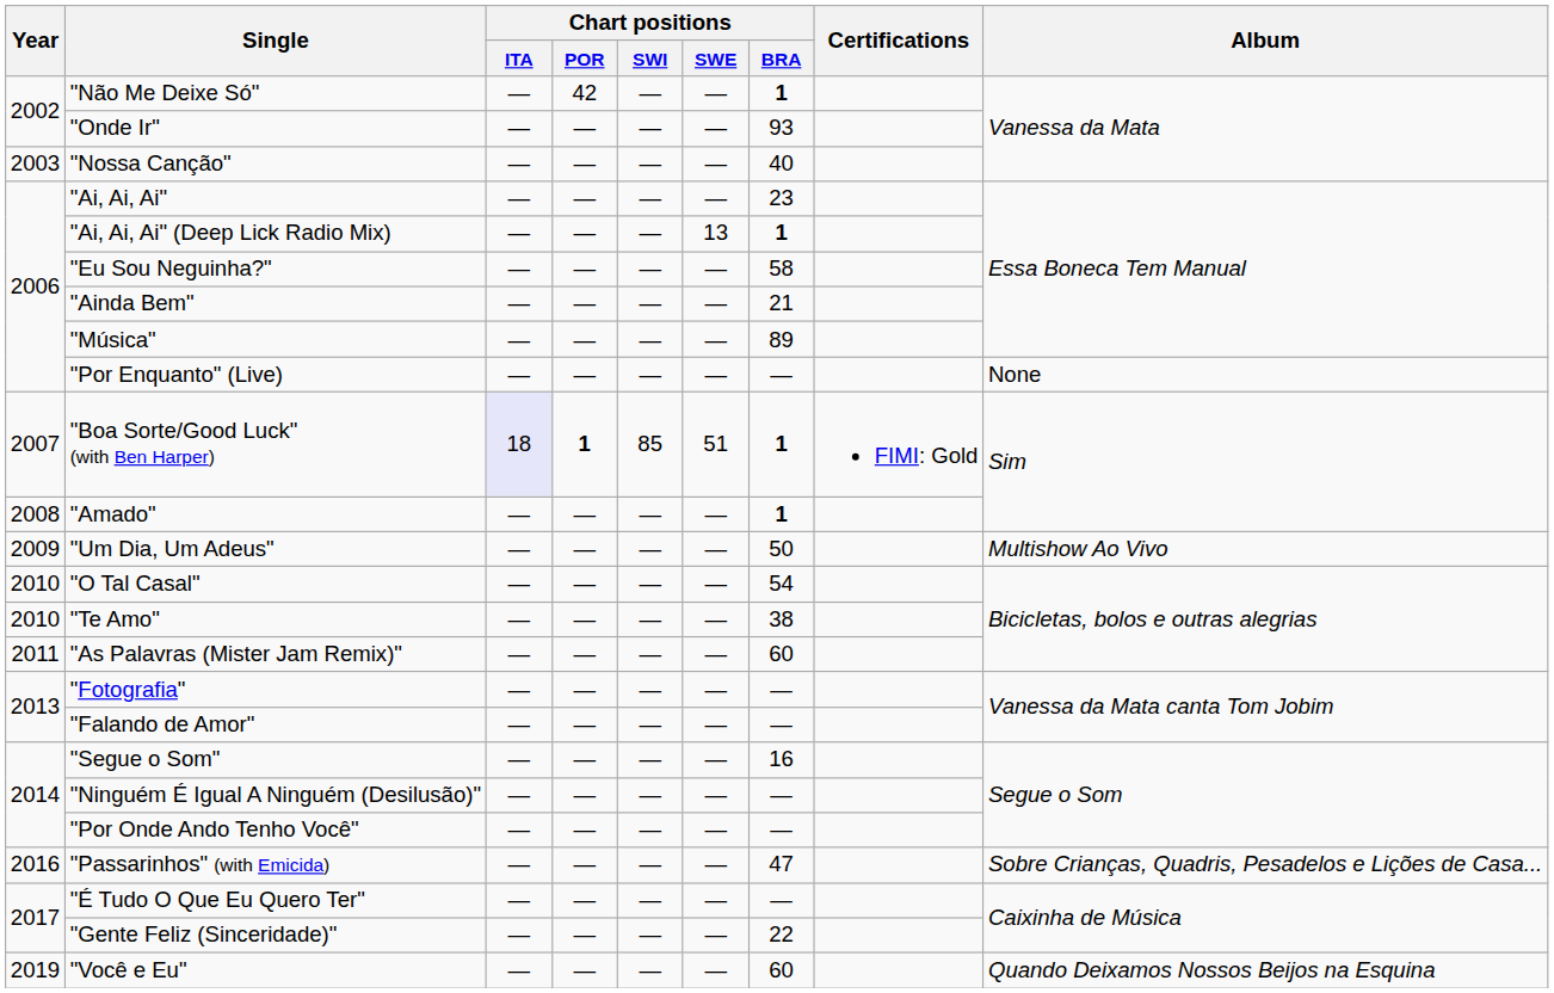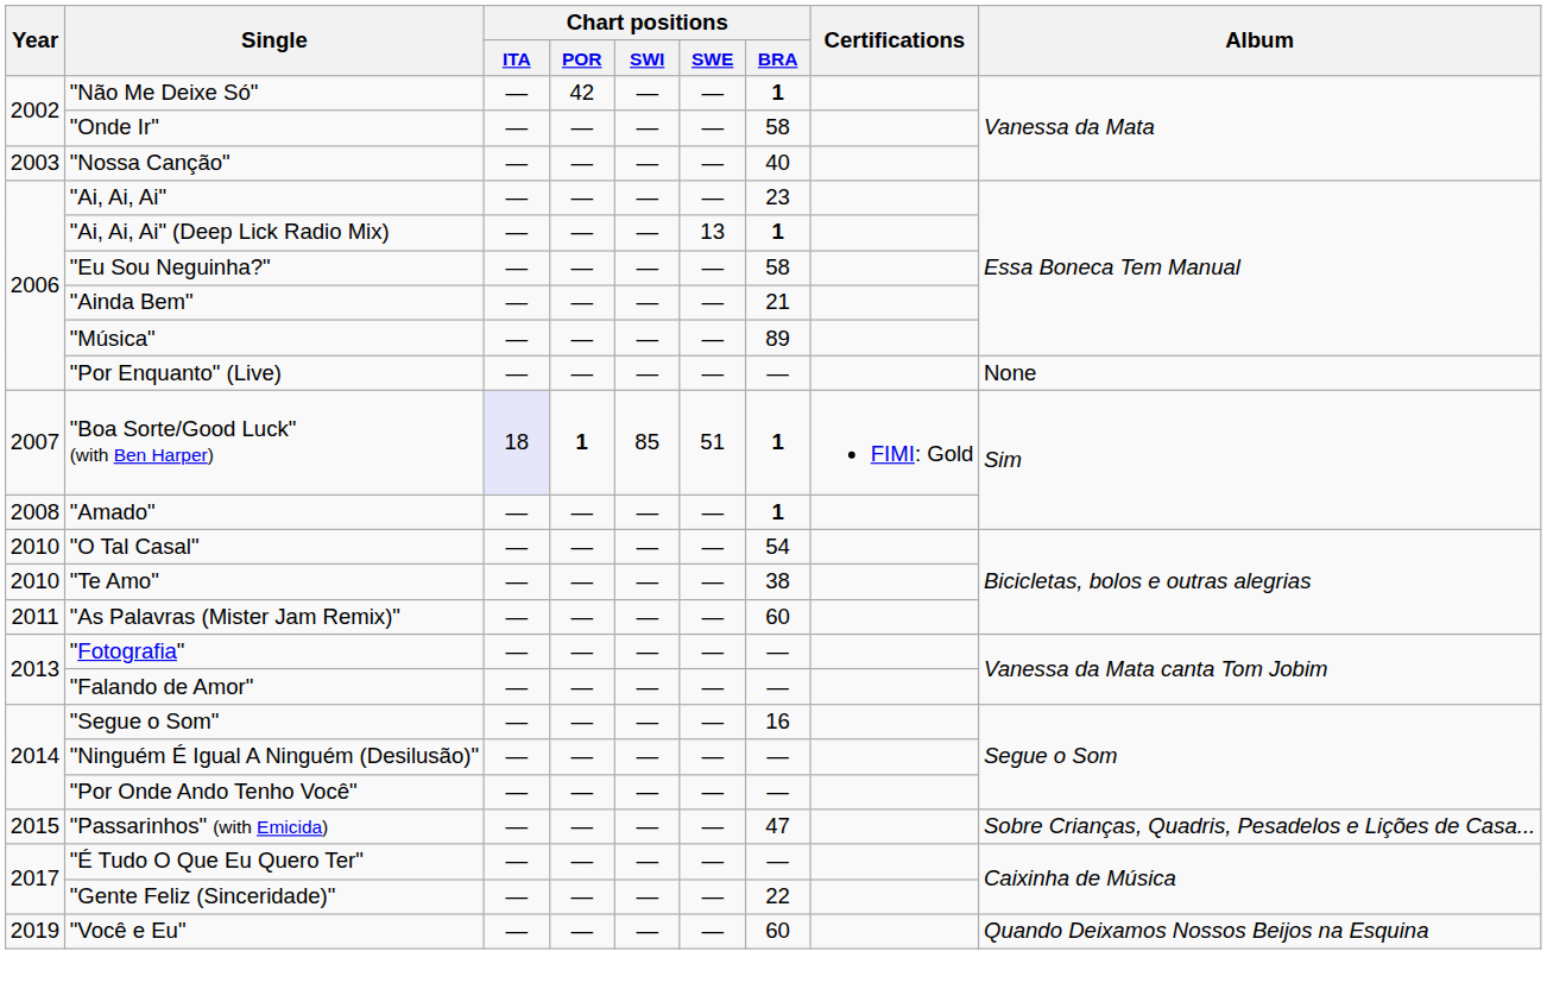"Onde Ir" | Chart positions / BRA: 93 -> 58
- row: 2009 | "Um Dia, Um Adeus" | — | — | — | — | 50 | Multishow Ao Vivo
"Passarinhos" (with Emicida) | Year: 2016 -> 2015
